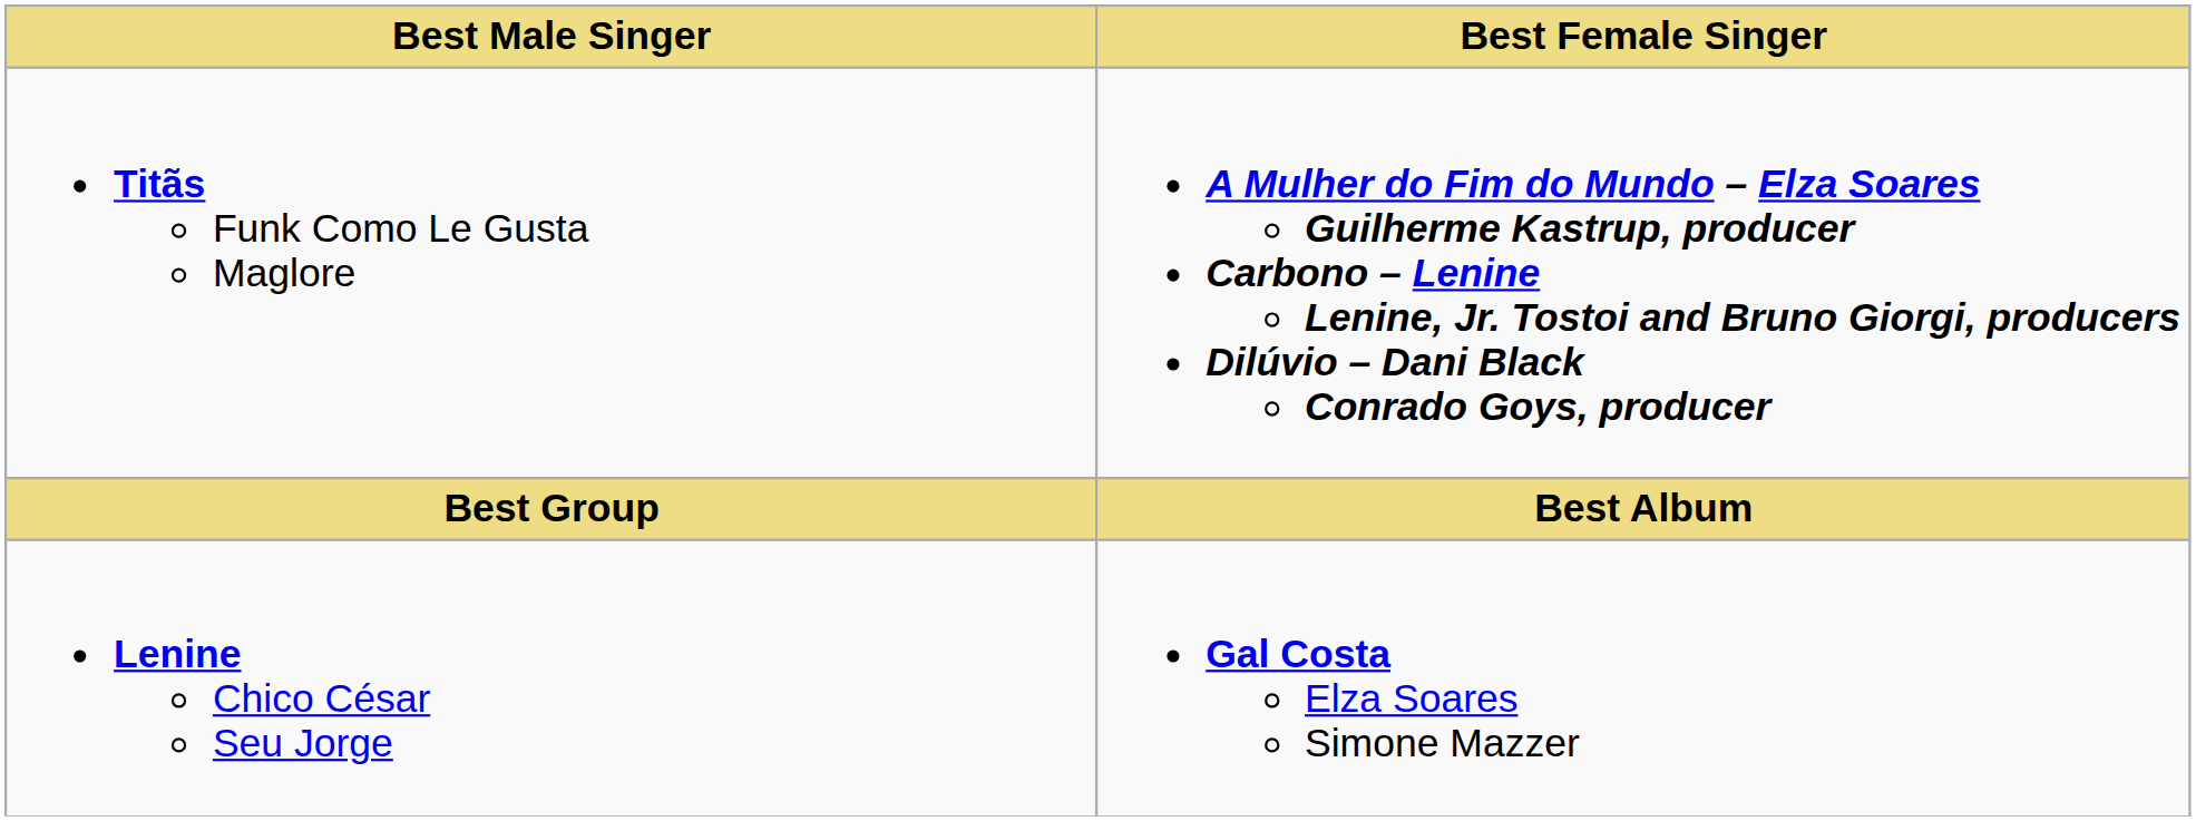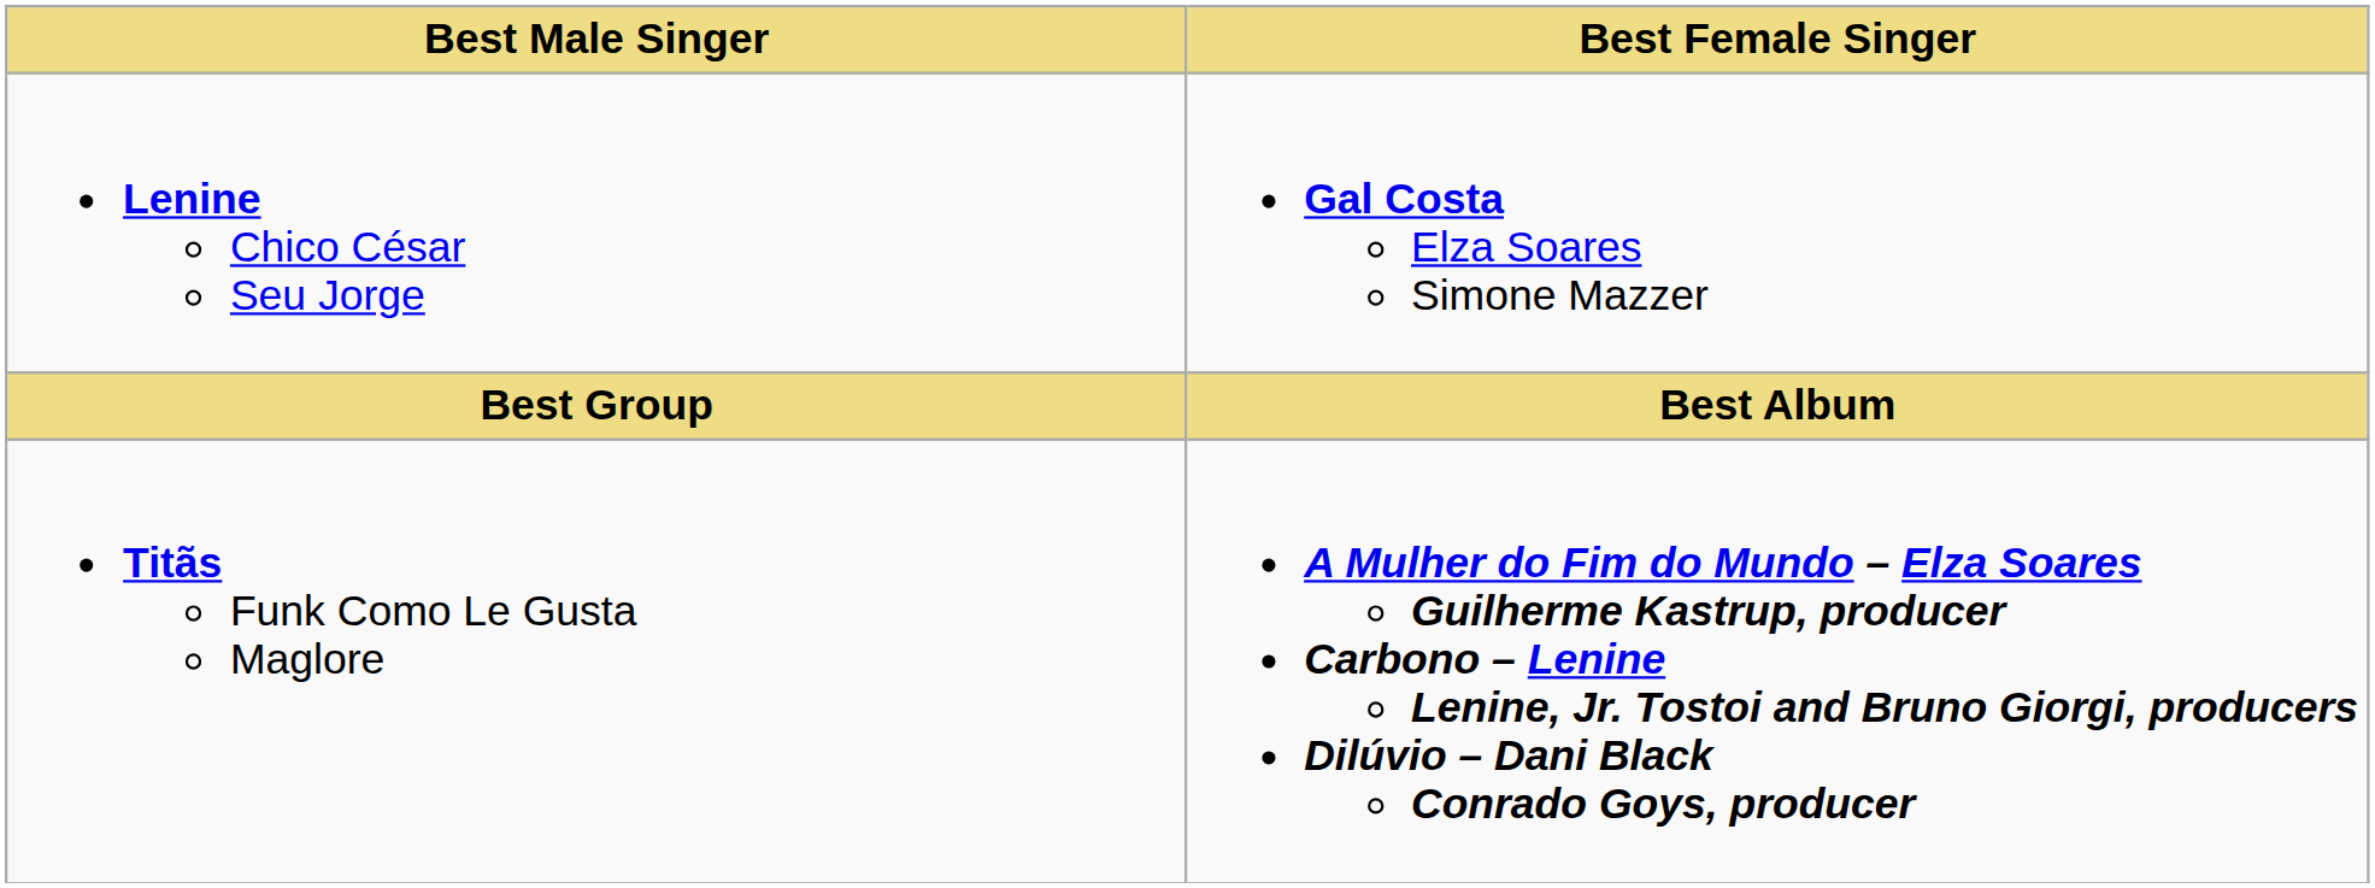rows swapped: Lenine Chico César Seu Jorge <-> Titãs Funk Como Le Gusta Maglore
